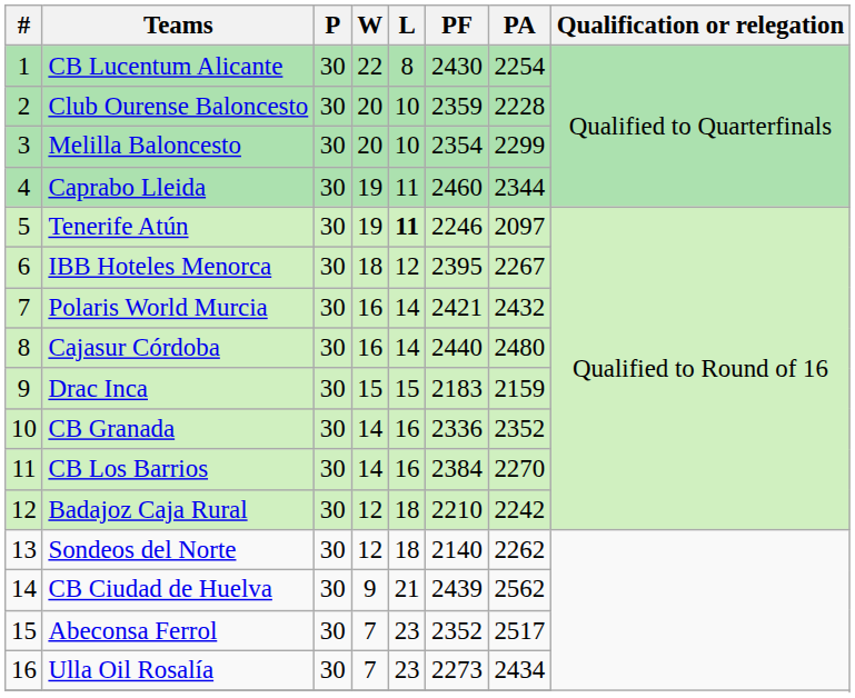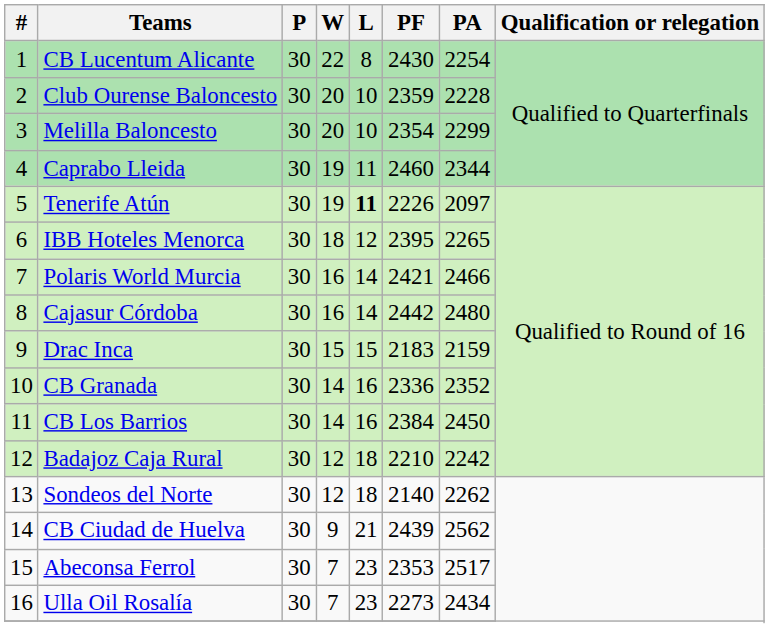Tenerife Atún | PF: 2246 -> 2226
IBB Hoteles Menorca | PA: 2267 -> 2265
Polaris World Murcia | PA: 2432 -> 2466
Cajasur Córdoba | PF: 2440 -> 2442
CB Los Barrios | PA: 2270 -> 2450
Abeconsa Ferrol | PF: 2352 -> 2353
